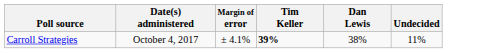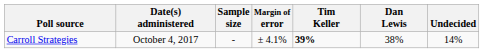+ column: Sample size | -
Carroll Strategies | Undecided: 11% -> 14%
